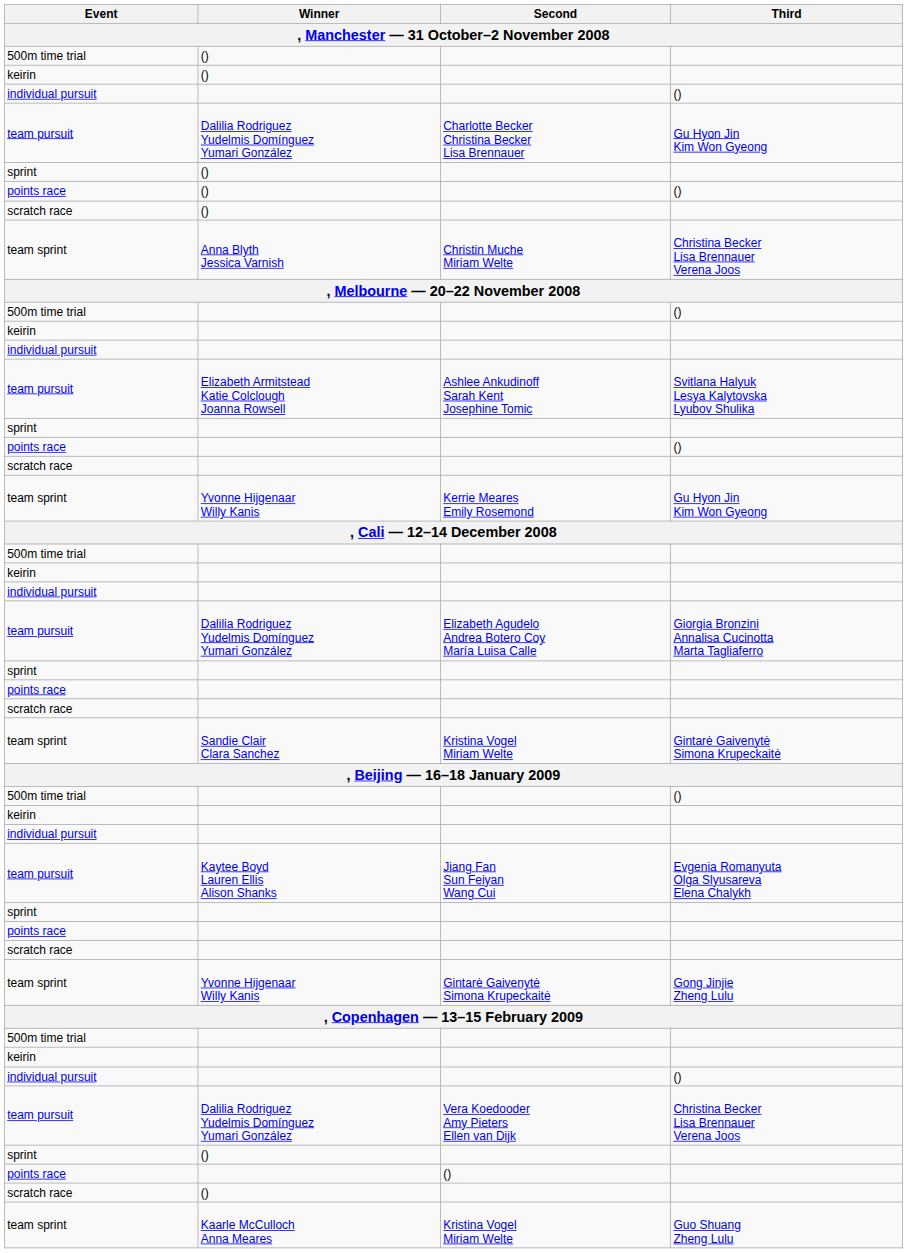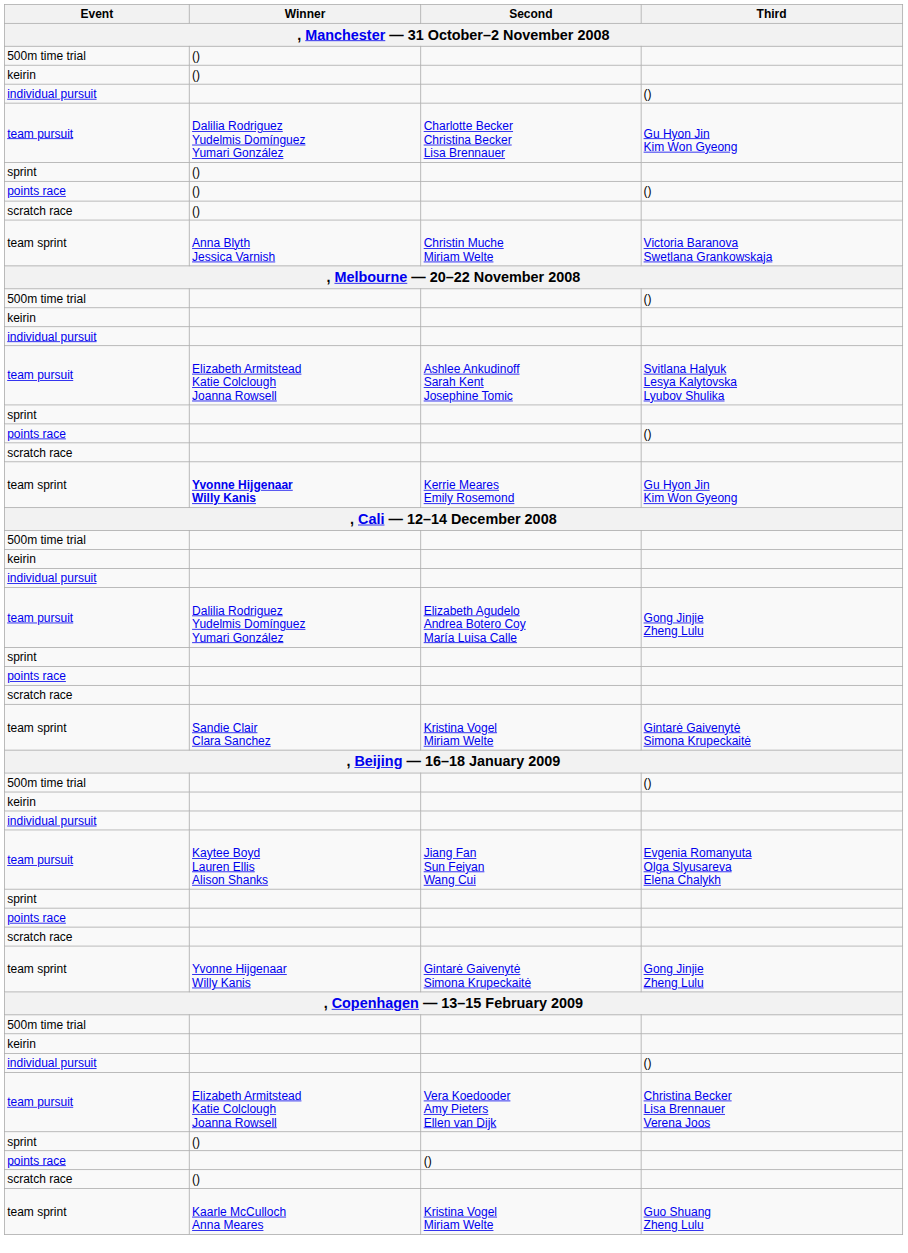Christin Muche Miriam Welte | Third: Christina Becker Lisa Brennauer Verena Joos -> Victoria Baranova Swetlana Grankowskaja
Kerrie Meares Emily Rosemond | Winner: normal -> bold
Elizabeth Agudelo Andrea Botero Coy María Luisa Calle | Third: Giorgia Bronzini Annalisa Cucinotta Marta Tagliaferro -> Gong Jinjie Zheng Lulu
Vera Koedooder Amy Pieters Ellen van Dijk | Winner: Dalilia Rodriguez Yudelmis Domínguez Yumari González -> Elizabeth Armitstead Katie Colclough Joanna Rowsell
